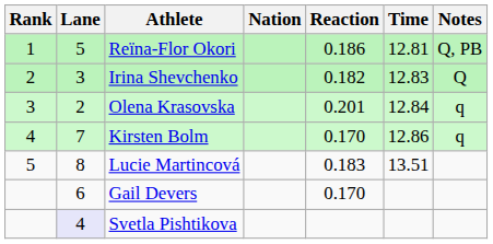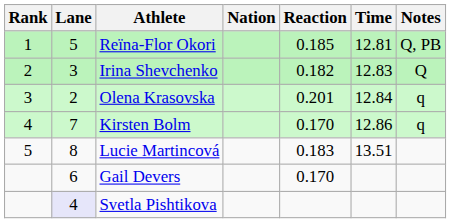Reïna-Flor Okori | Reaction: 0.186 -> 0.185
